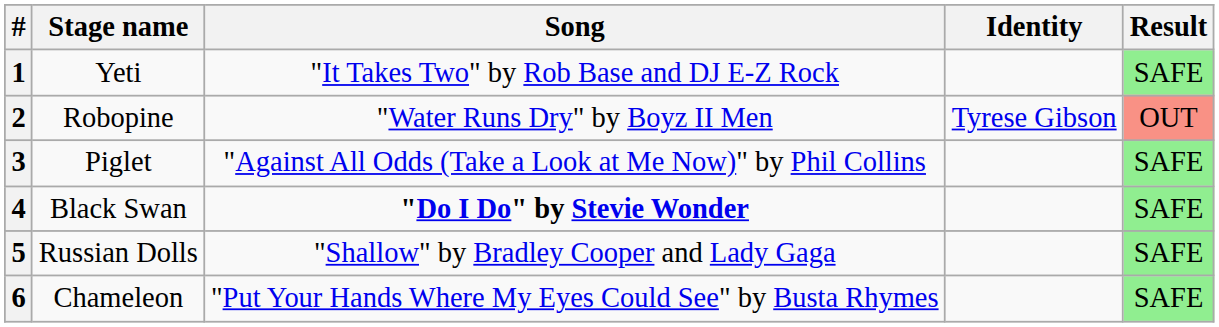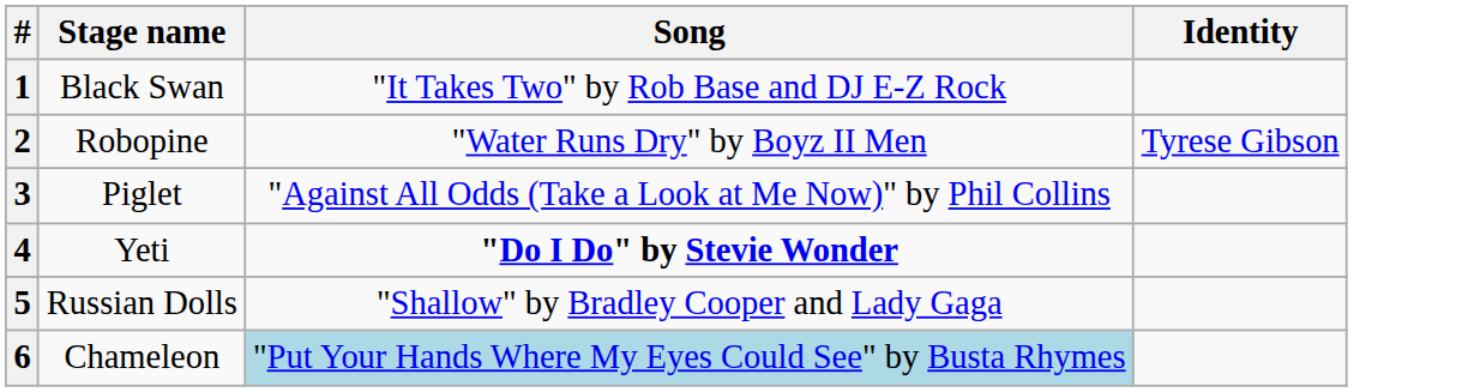- column: Result | SAFE | OUT | SAFE | SAFE | SAFE | SAFE
1 | Stage name: Yeti -> Black Swan
4 | Stage name: Black Swan -> Yeti
6 | Song: no background -> lightblue background
